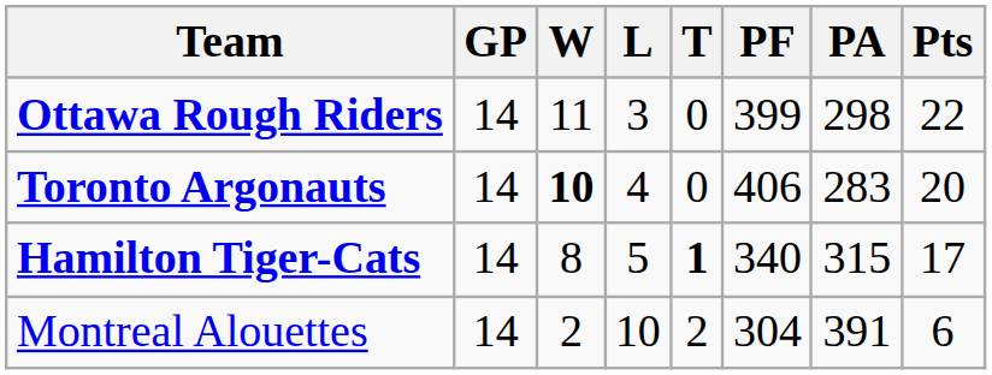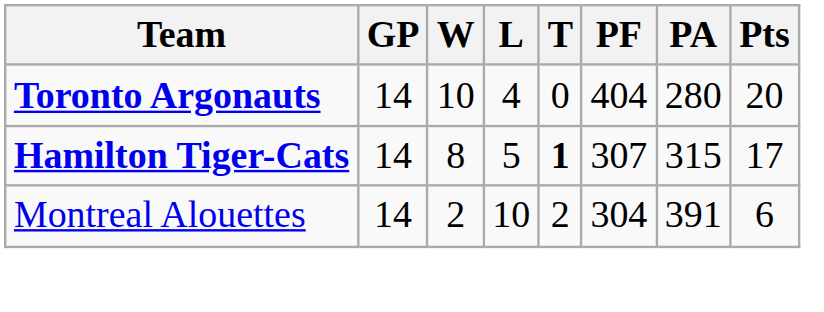- row: Ottawa Rough Riders | 14 | 11 | 3 | 0 | 399 | 298 | 22
Toronto Argonauts | W: bold -> normal
Toronto Argonauts | PF: 406 -> 404
Toronto Argonauts | PA: 283 -> 280
Hamilton Tiger-Cats | PF: 340 -> 307
